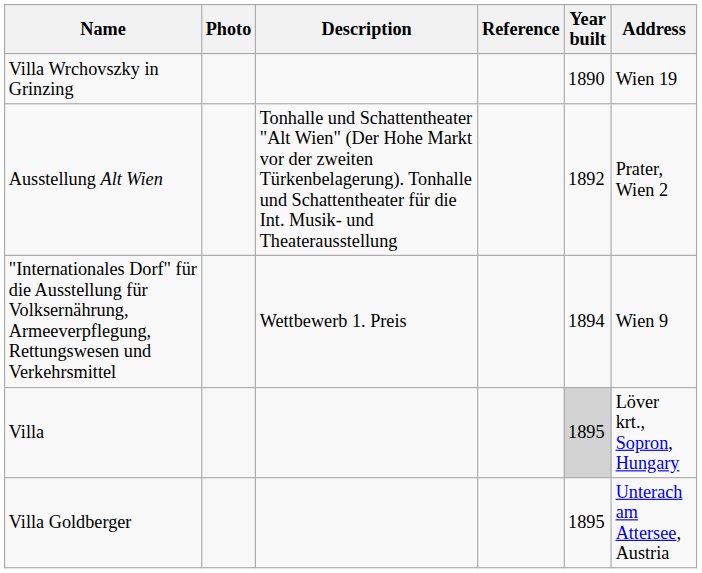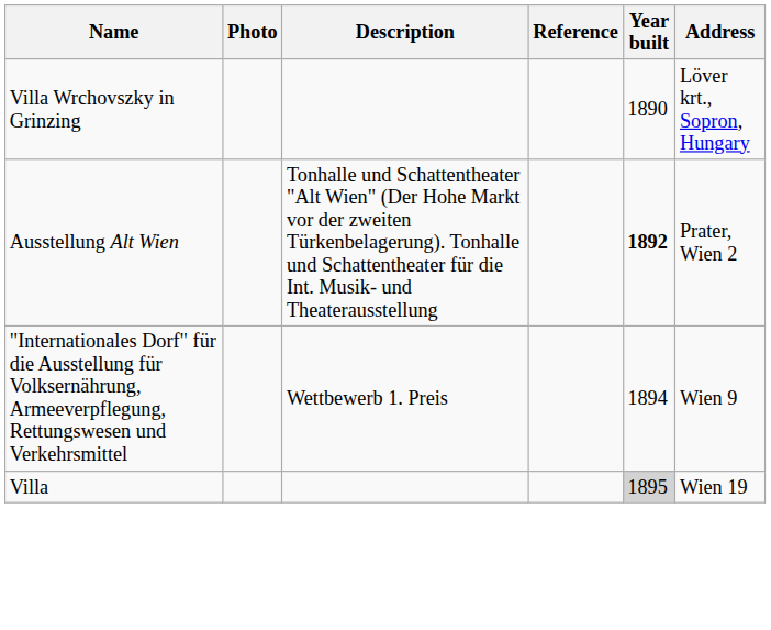Villa Wrchovszky in Grinzing | Address: Wien 19 -> Löver krt., Sopron, Hungary
Ausstellung Alt Wien | Year built: normal -> bold
Villa | Address: Löver krt., Sopron, Hungary -> Wien 19
- row: Villa Goldberger | 1895 | Unterach am Attersee, Austria
